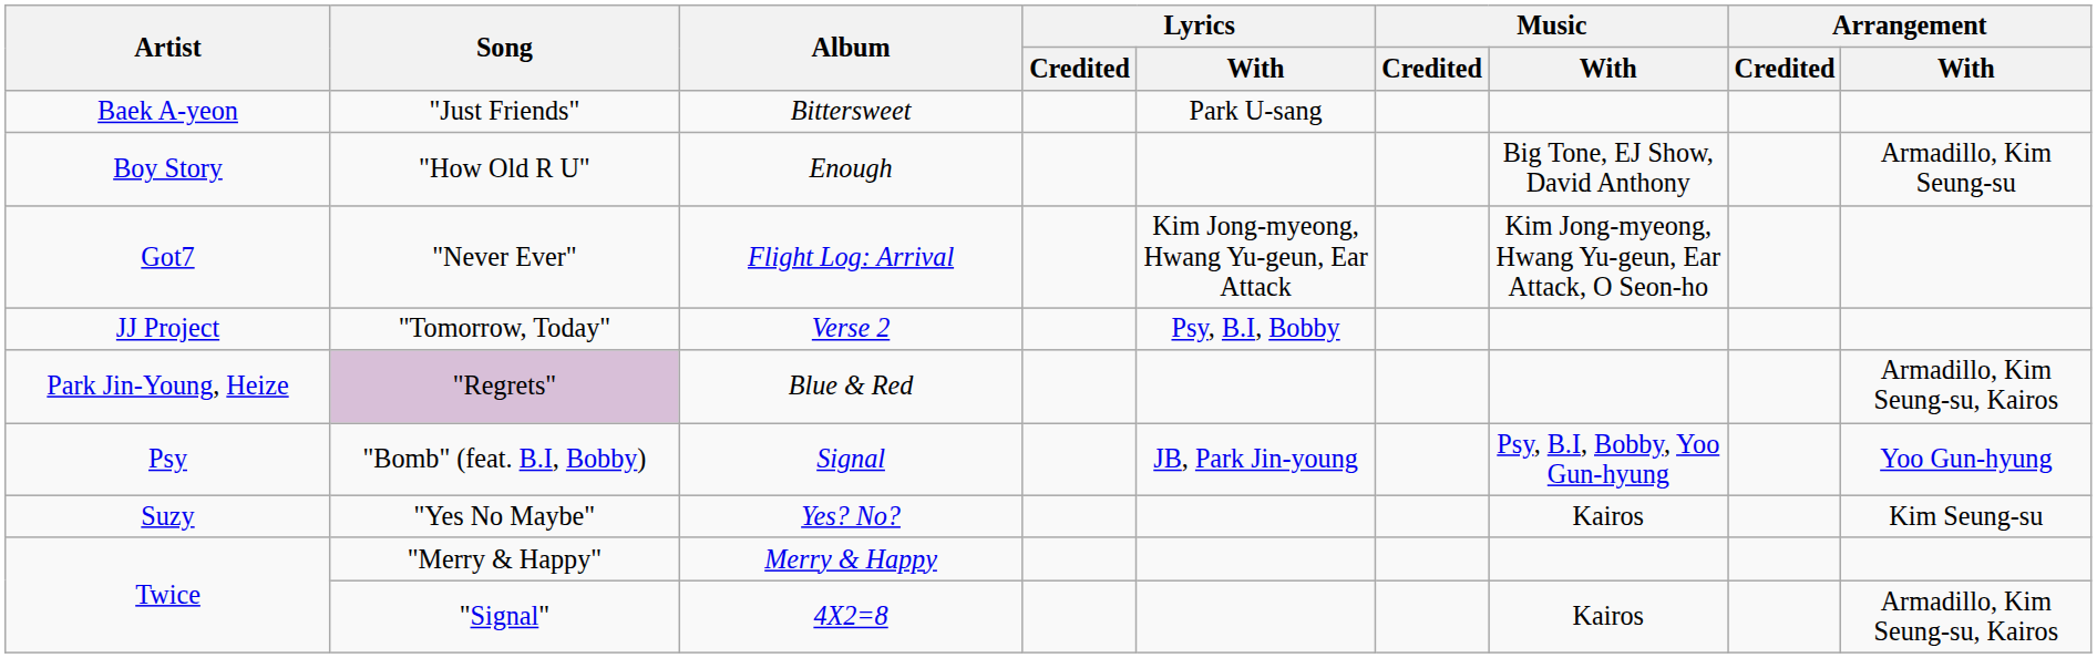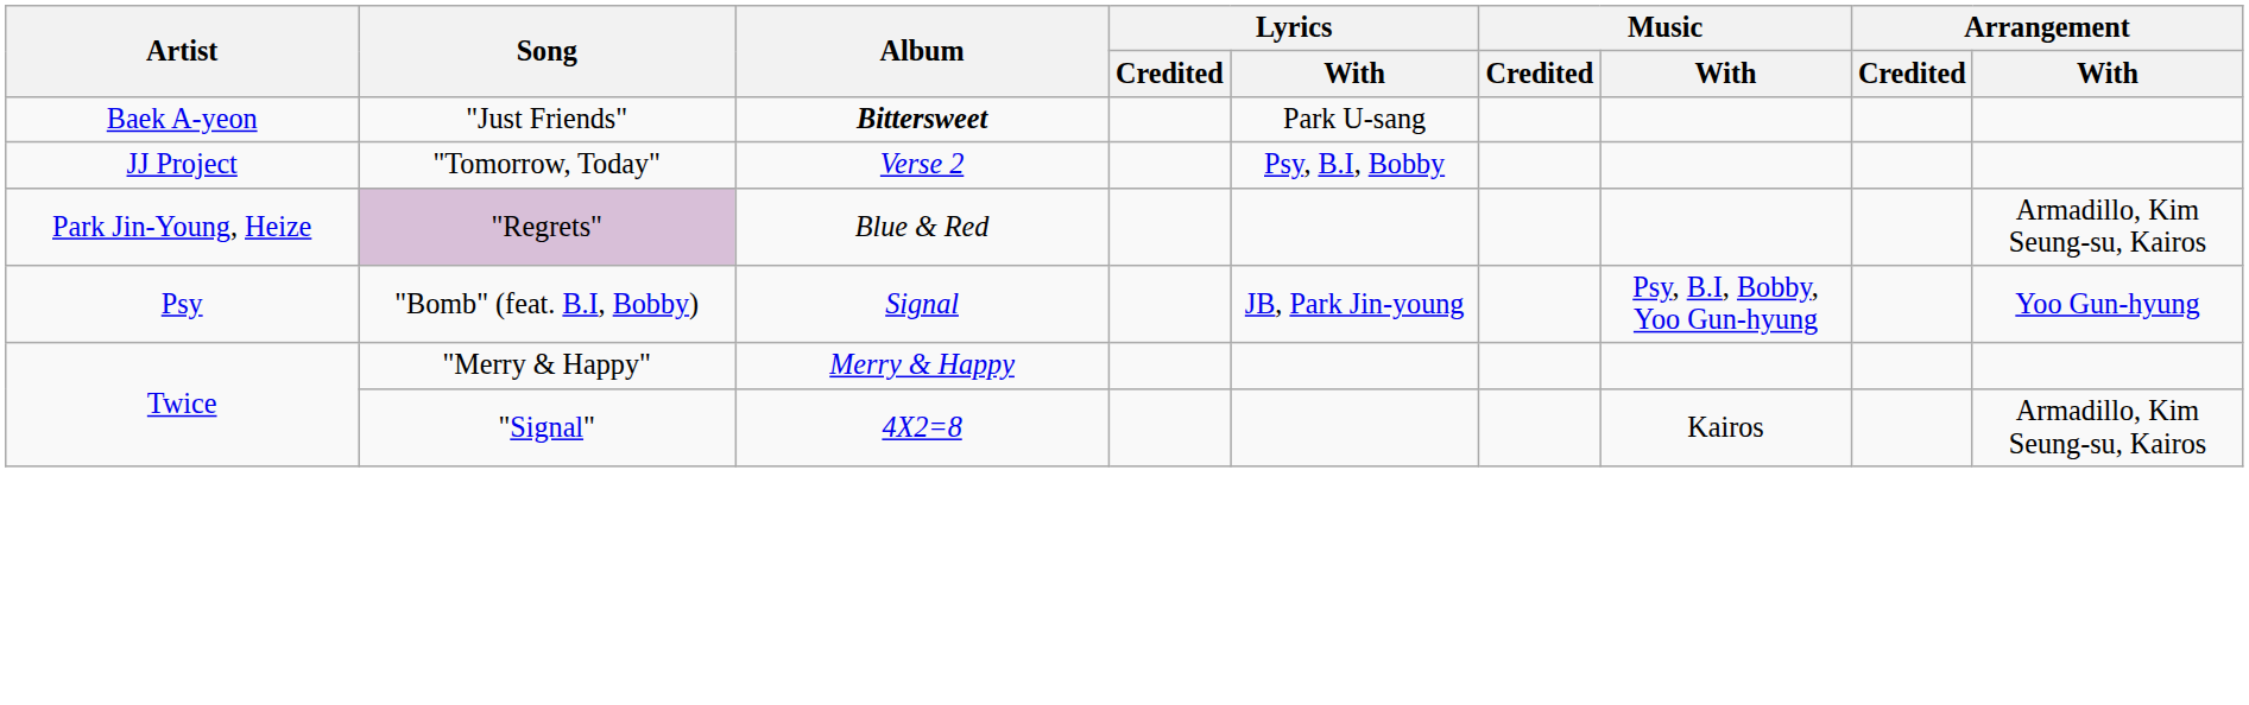"Just Friends" | Album: normal -> bold
- row: Boy Story | "How Old R U" | Enough | Big Tone, EJ Show, David Anthony | Armadillo, Kim Seung-su
- row: Got7 | "Never Ever" | Flight Log: Arrival | Kim Jong-myeong, Hwang Yu-geun, Ear Attack | Kim Jong-myeong, Hwang Yu-geun, Ear Attack, O Seon-ho
- row: Suzy | "Yes No Maybe" | Yes? No? | Kairos | Kim Seung-su
